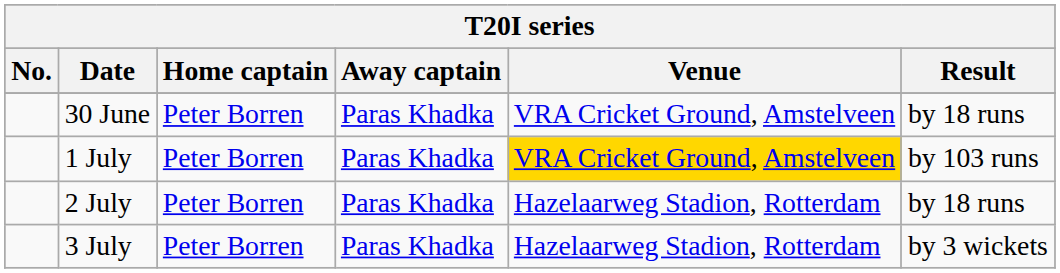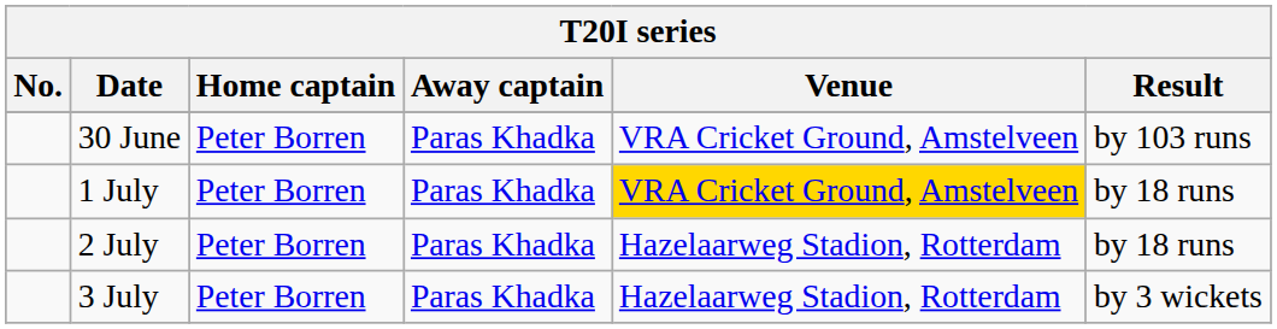30 June | Result: by 18 runs -> by 103 runs
1 July | Result: by 103 runs -> by 18 runs
